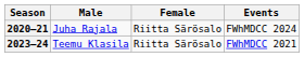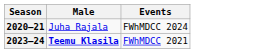- column: Female | Riitta Särösalo | Riitta Särösalo
2023–24 | Male: normal -> bold
